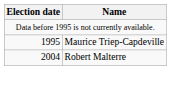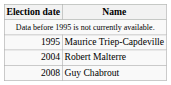+ row: 2008 | Guy Chabrout
